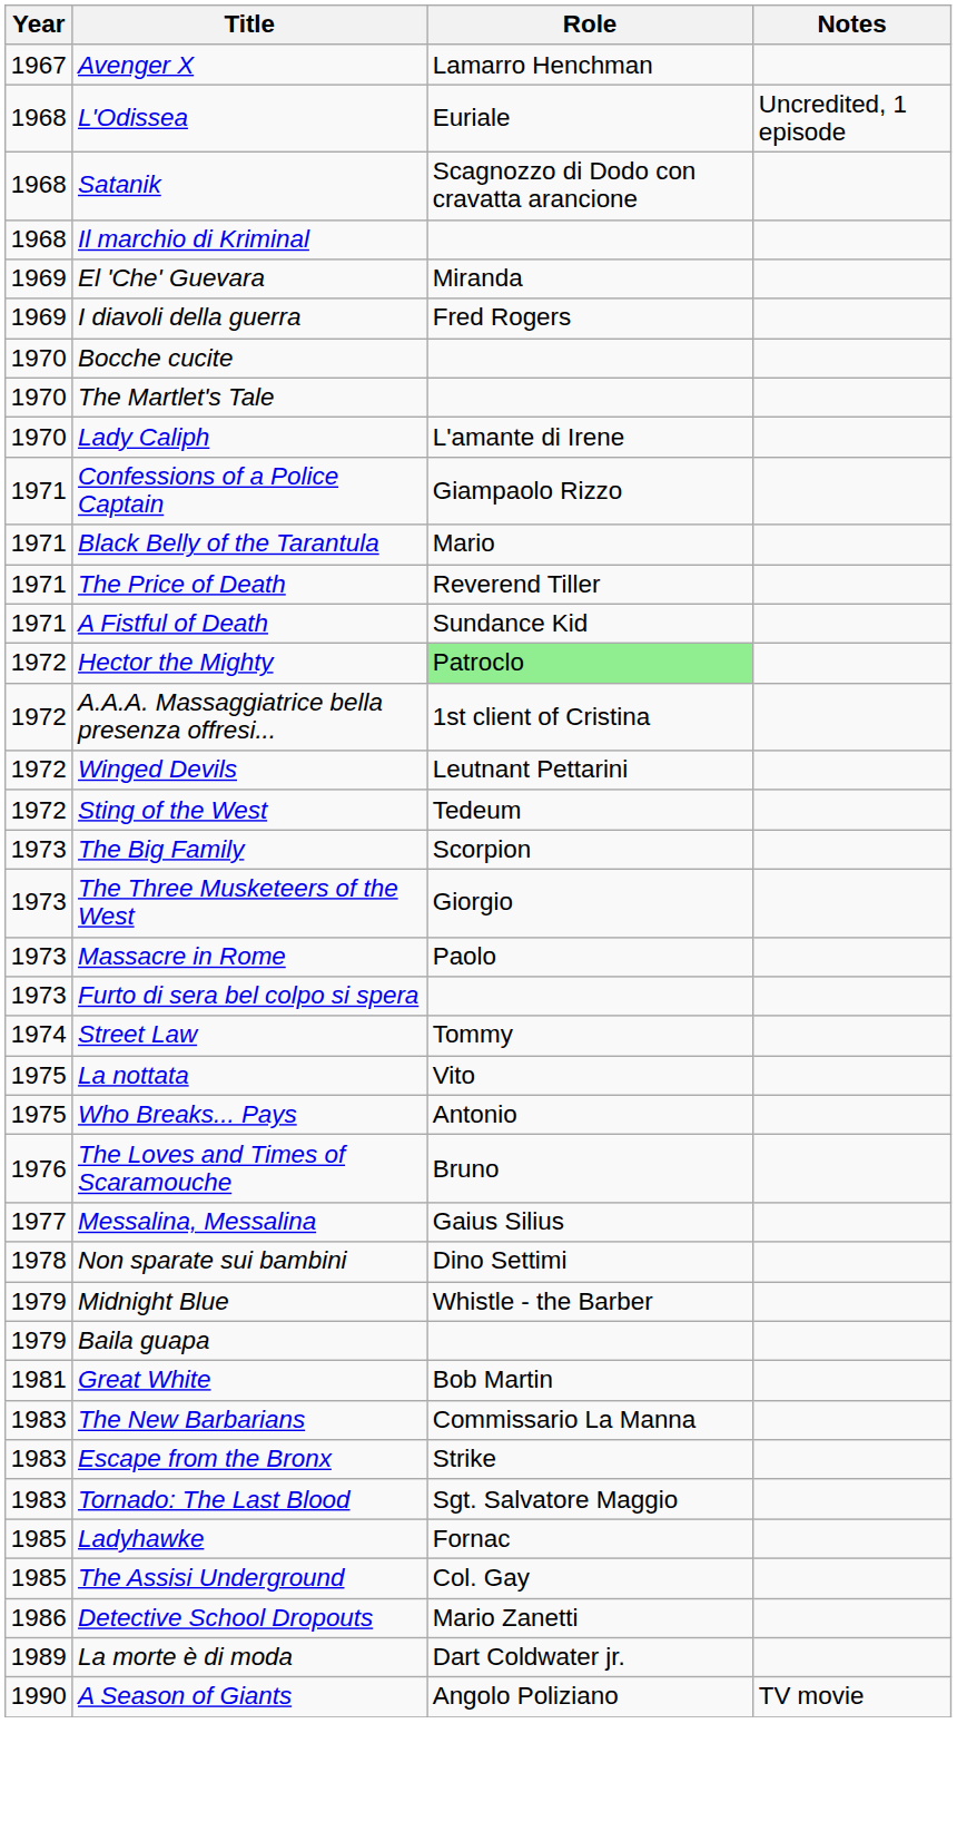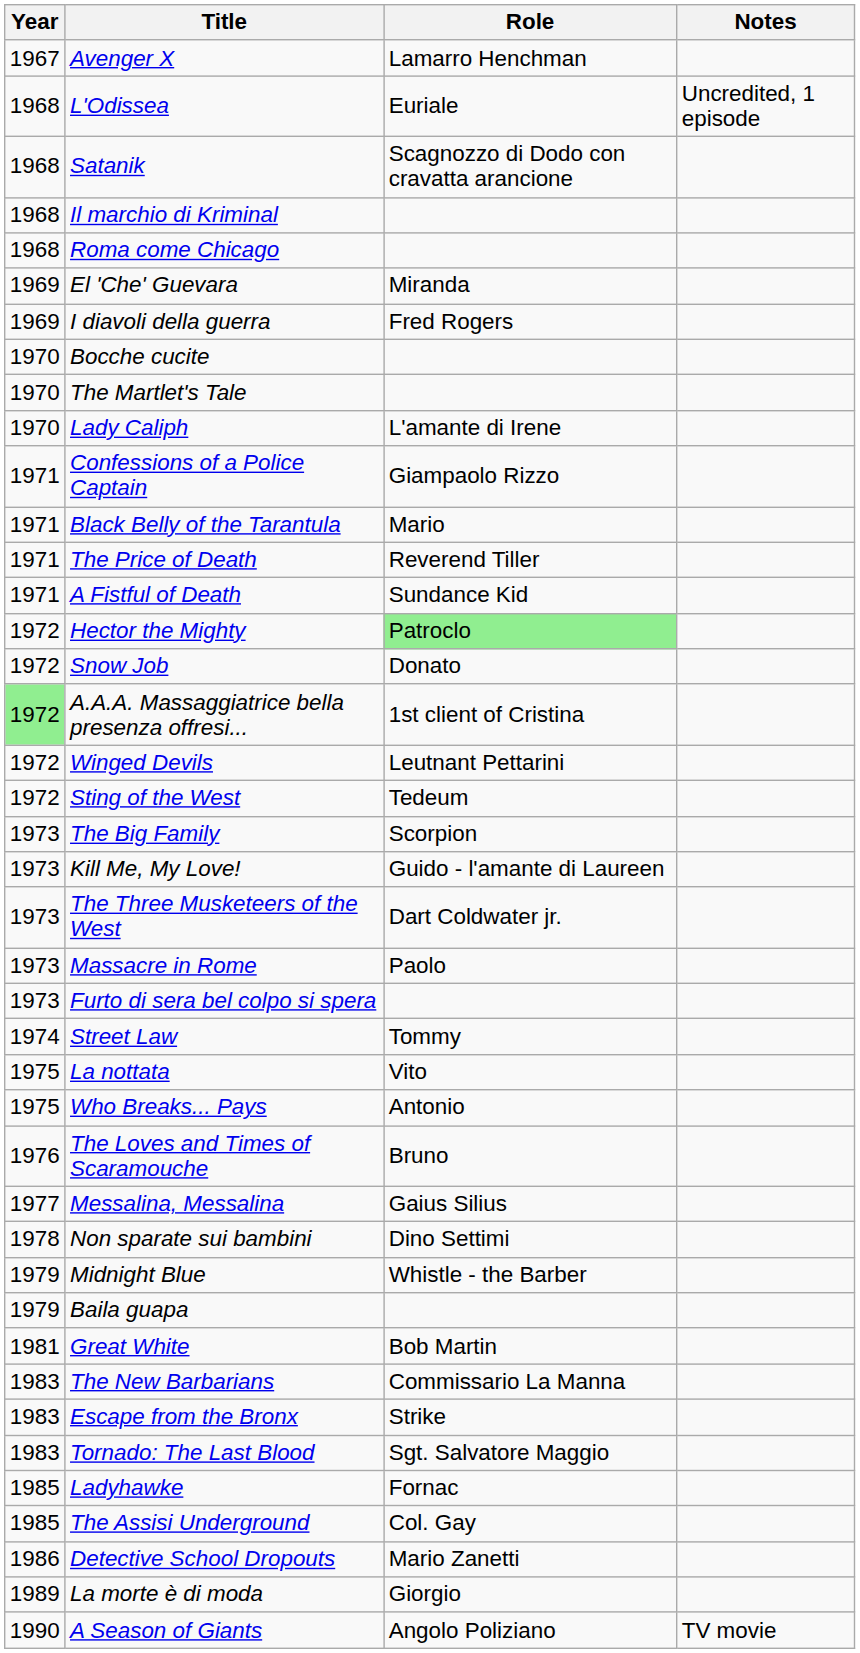+ row: 1968 | Roma come Chicago
+ row: 1972 | Snow Job | Donato
A.A.A. Massaggiatrice bella presenza offresi... | Year: no background -> lightgreen background
+ row: 1973 | Kill Me, My Love! | Guido - l'amante di Laureen
The Three Musketeers of the West | Role: Giorgio -> Dart Coldwater jr.
La morte è di moda | Role: Dart Coldwater jr. -> Giorgio
